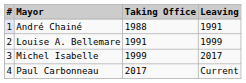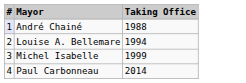- column: Leaving | 1991 | 1999 | 2017 | Current
Louise A. Bellemare | Taking Office: 1991 -> 1994
Paul Carbonneau | Taking Office: 2017 -> 2014
